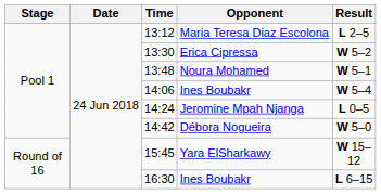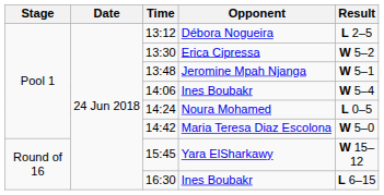13:12 | Opponent: Maria Teresa Diaz Escolona -> Débora Nogueira
13:48 | Opponent: Noura Mohamed -> Jeromine Mpah Njanga
14:24 | Opponent: Jeromine Mpah Njanga -> Noura Mohamed
14:42 | Opponent: Débora Nogueira -> Maria Teresa Diaz Escolona
